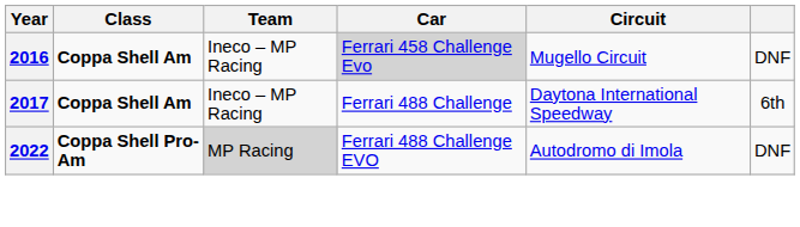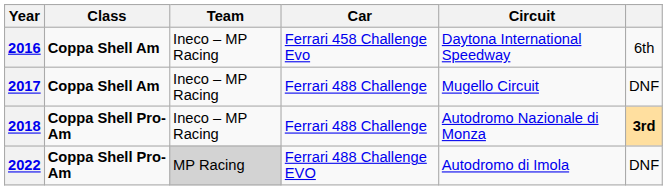2016 | Car: lightgrey background -> no background
2016 | Circuit: Mugello Circuit -> Daytona International Speedway
2016 | column 6: DNF -> 6th
2017 | Circuit: Daytona International Speedway -> Mugello Circuit
2017 | column 6: 6th -> DNF
+ row: 2018 | Coppa Shell Pro-Am | Ineco – MP Racing | Ferrari 488 Challenge | Autodromo Nazionale di Monza | 3rd
